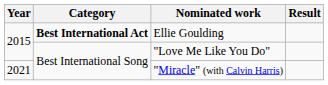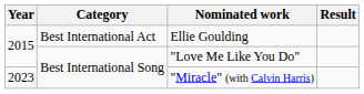Ellie Goulding | Category: bold -> normal
"Miracle" (with Calvin Harris) | Year: 2021 -> 2023
